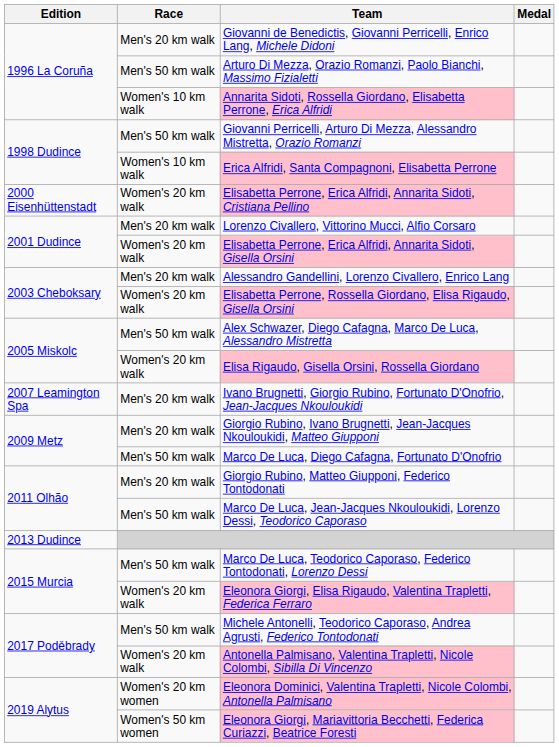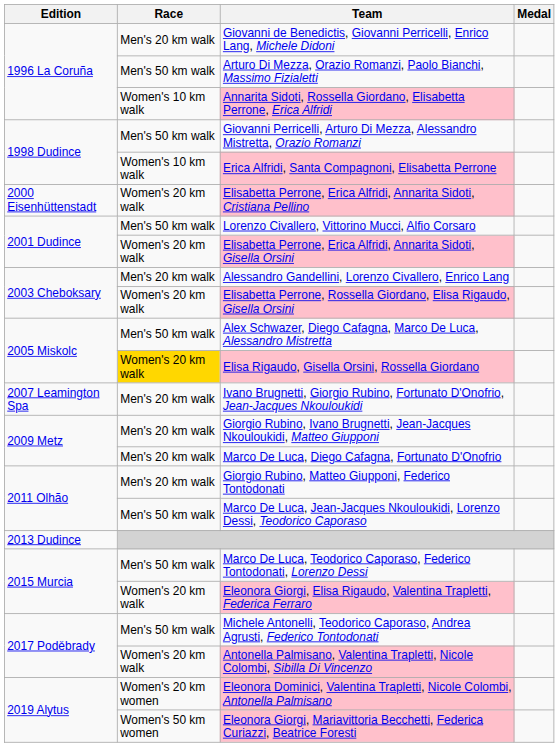Lorenzo Civallero, Vittorino Mucci, Alfio Corsaro | Race: Men's 20 km walk -> Men's 50 km walk
Elisa Rigaudo, Gisella Orsini, Rossella Giordano | Race: no background -> gold background
Marco De Luca, Diego Cafagna, Fortunato D'Onofrio | Race: Men's 50 km walk -> Men's 20 km walk
